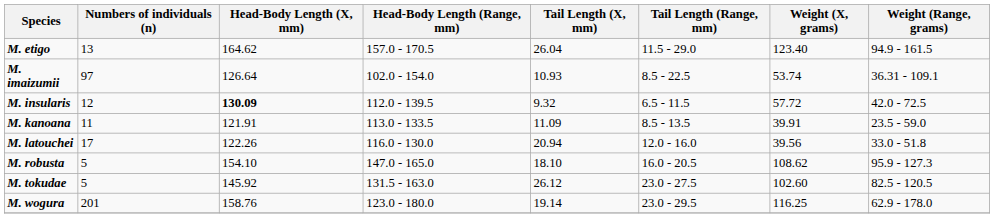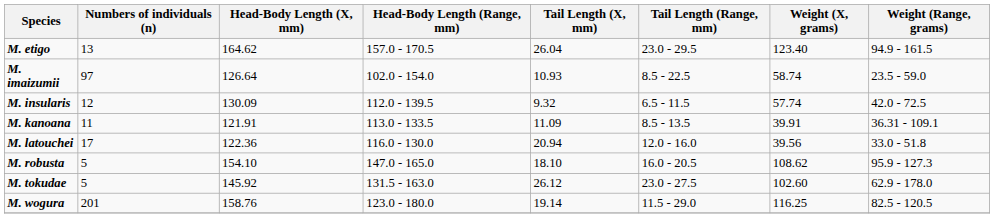M. etigo | Tail Length (Range, mm): 11.5 - 29.0 -> 23.0 - 29.5
M. imaizumii | Weight (X, grams): 53.74 -> 58.74
M. imaizumii | Weight (Range, grams): 36.31 - 109.1 -> 23.5 - 59.0
M. insularis | Head-Body Length (X, mm): bold -> normal
M. insularis | Weight (X, grams): 57.72 -> 57.74
M. kanoana | Weight (Range, grams): 23.5 - 59.0 -> 36.31 - 109.1
M. latouchei | Head-Body Length (X, mm): 122.26 -> 122.36
M. tokudae | Weight (Range, grams): 82.5 - 120.5 -> 62.9 - 178.0
M. wogura | Tail Length (Range, mm): 23.0 - 29.5 -> 11.5 - 29.0
M. wogura | Weight (Range, grams): 62.9 - 178.0 -> 82.5 - 120.5
